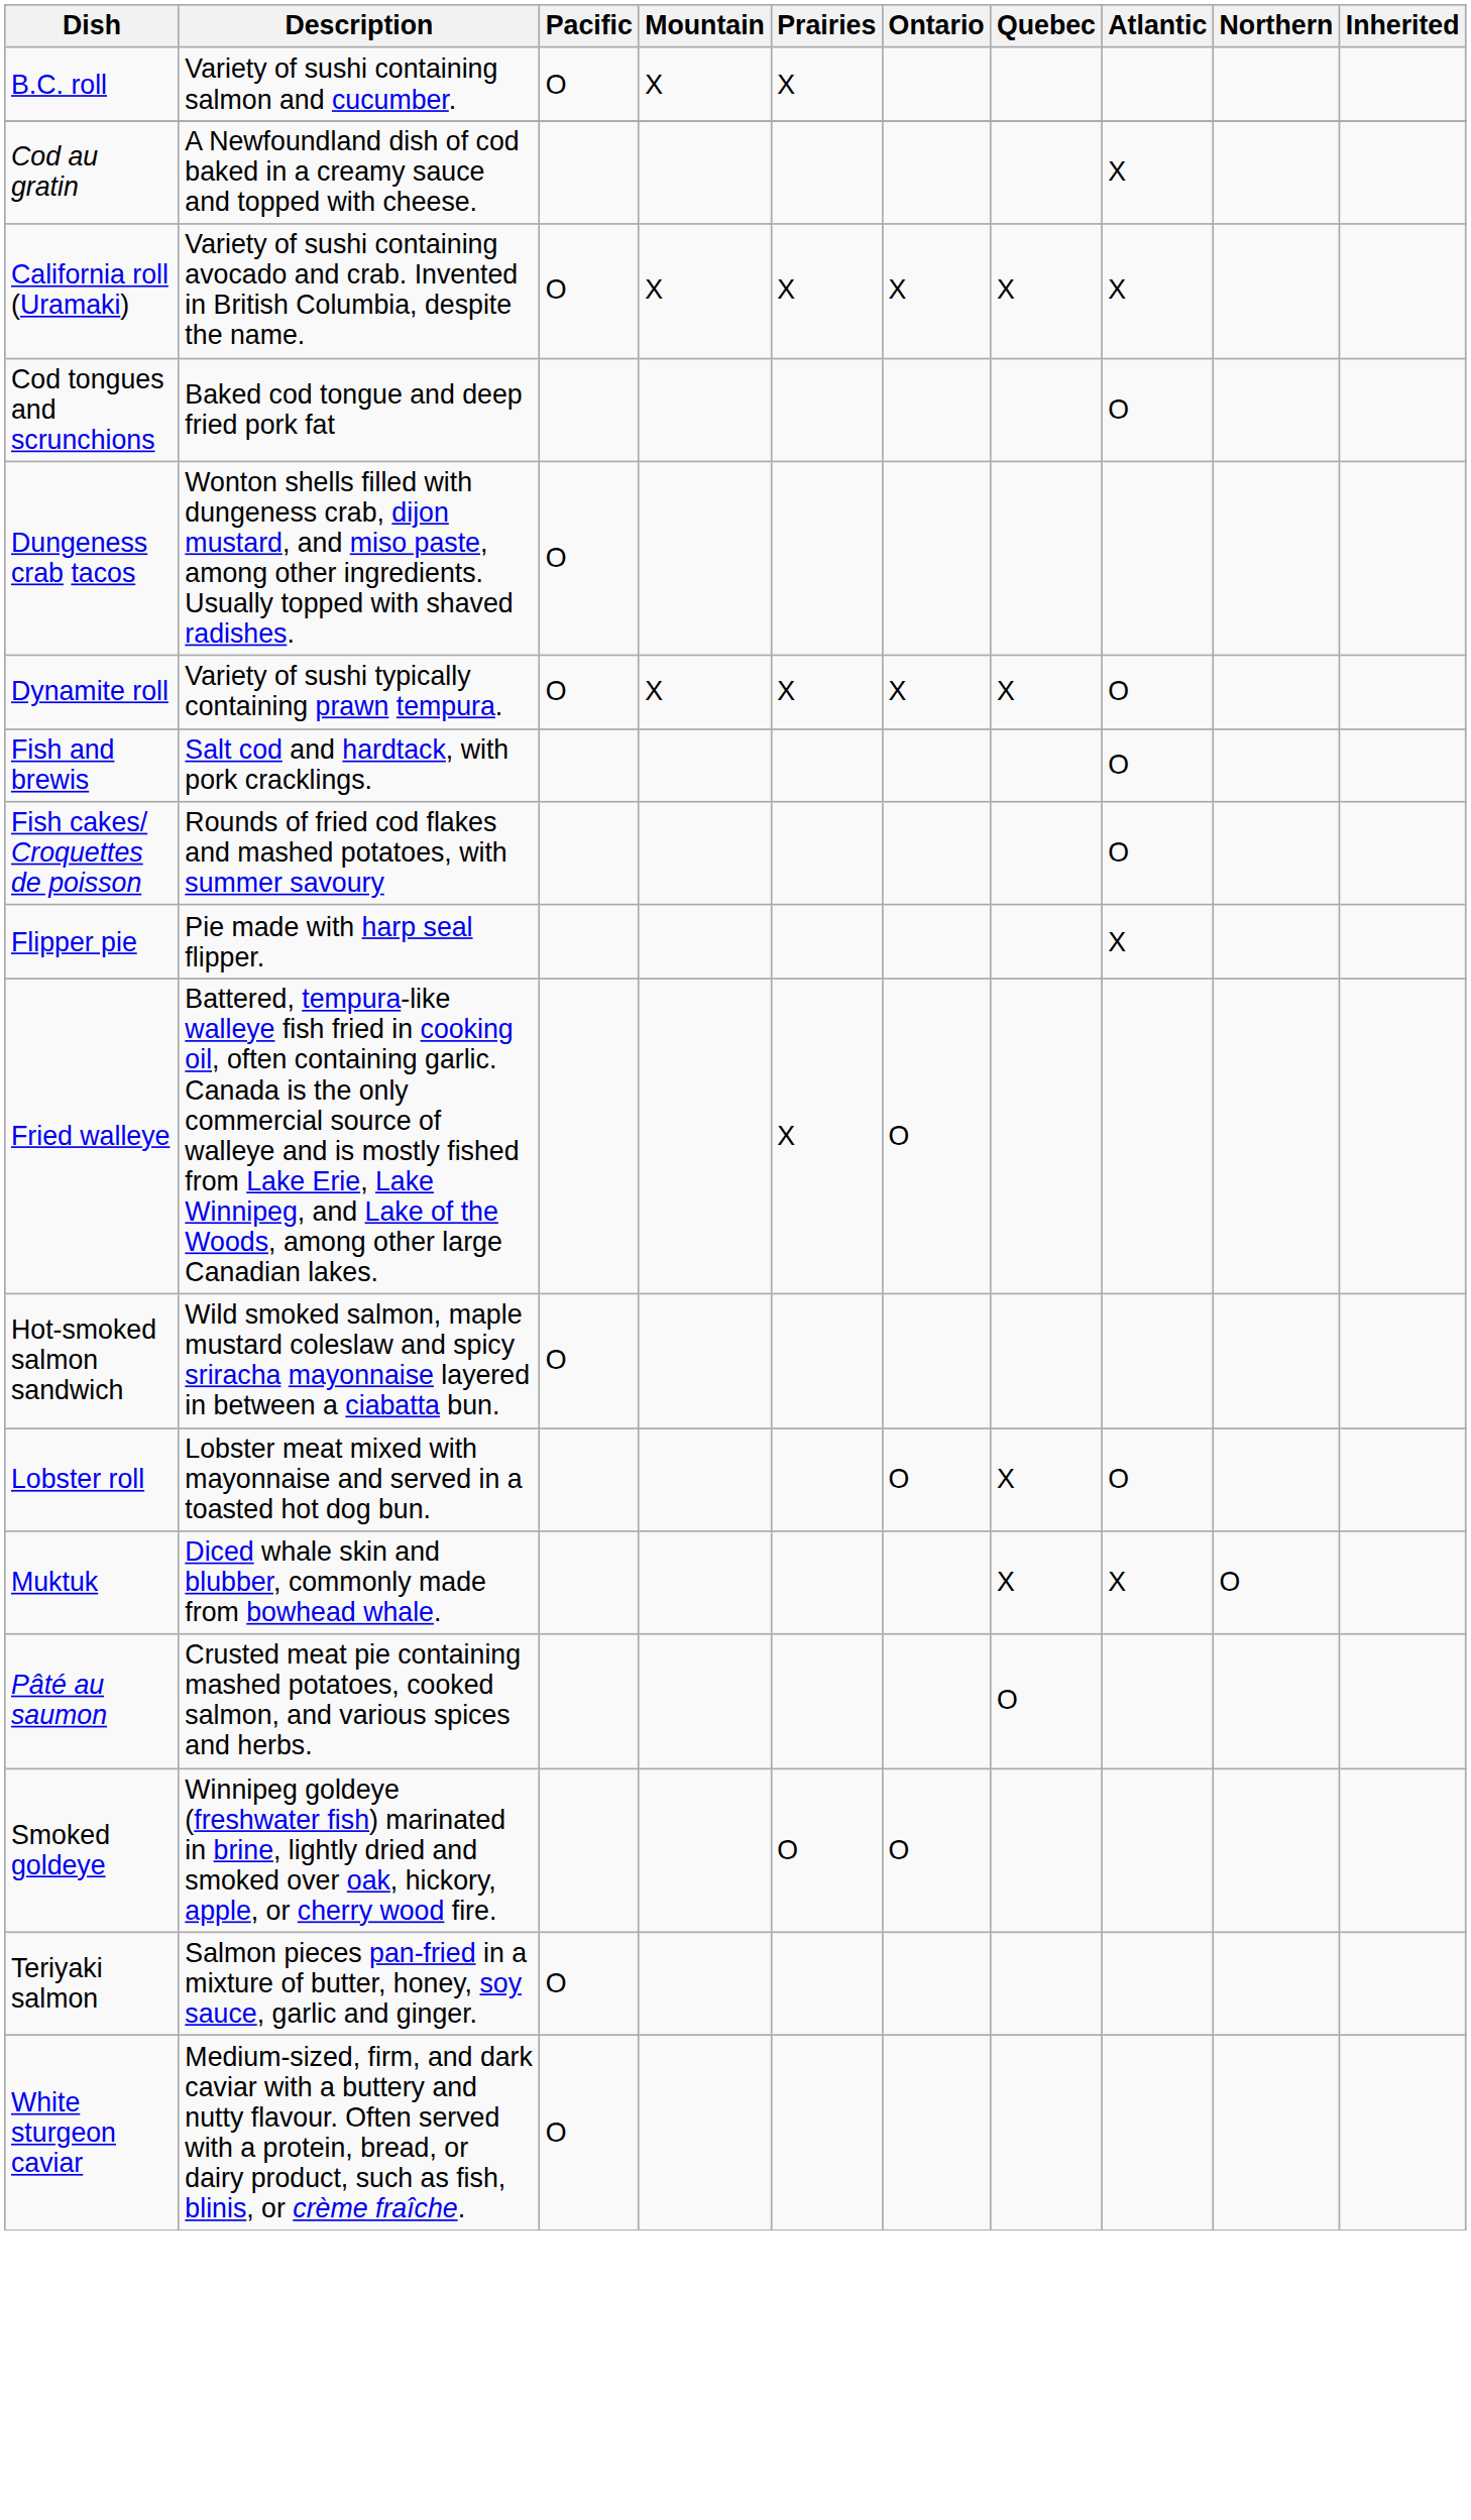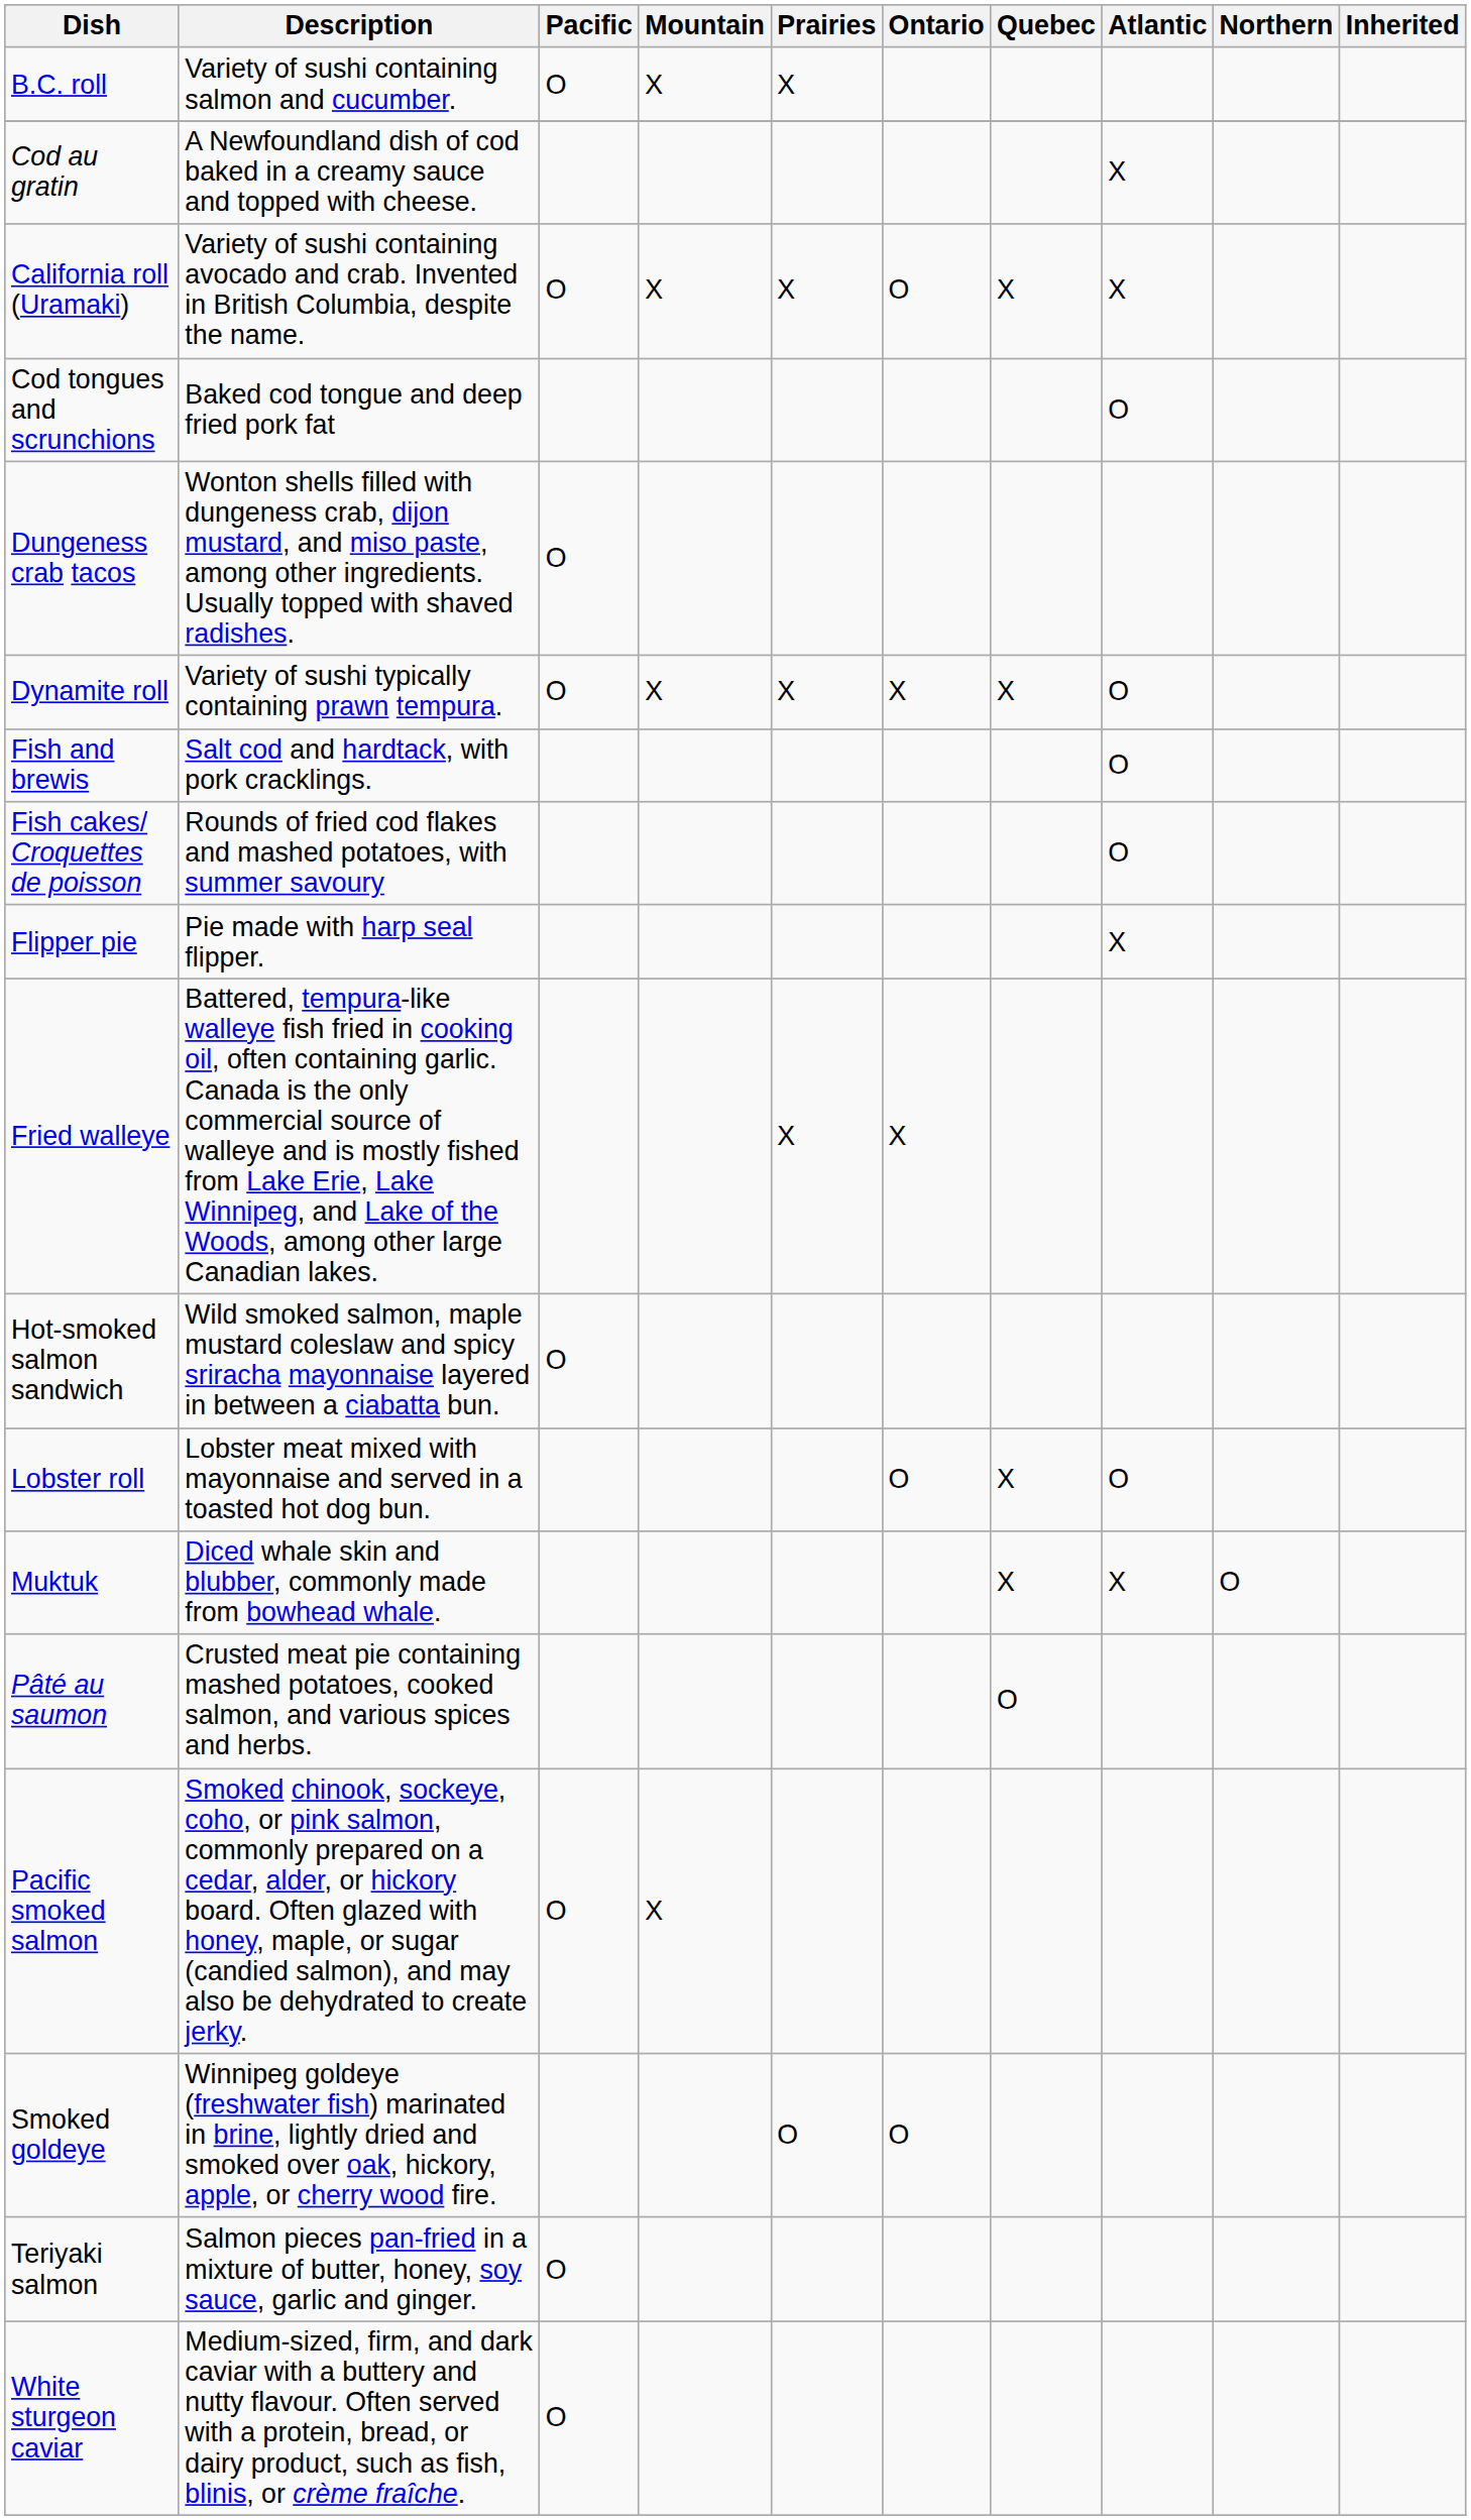California roll (Uramaki) | Ontario: X -> O
Fried walleye | Ontario: O -> X
+ row: Pacific smoked salmon | Smoked chinook, sockeye, coho, or pink salmon, commonly prepared on a cedar, alder, or hickory board. Often glazed with honey, maple, or sugar (candied salmon), and may also be dehydrated to create jerky. | O | X
